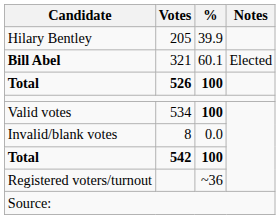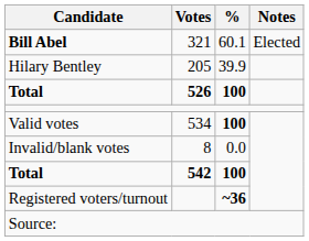rows swapped: Bill Abel <-> Hilary Bentley
Registered voters/turnout | %: normal -> bold
